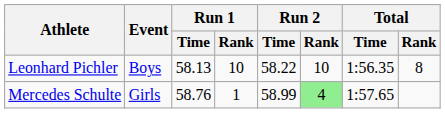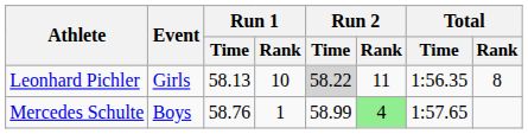Leonhard Pichler | Event: Boys -> Girls
Leonhard Pichler | Run 2 / Time: no background -> lightgrey background
Leonhard Pichler | Run 2 / Rank: 10 -> 11
Mercedes Schulte | Event: Girls -> Boys
